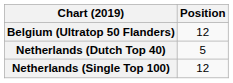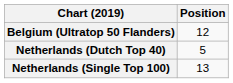Netherlands (Single Top 100) | Position: 12 -> 13
